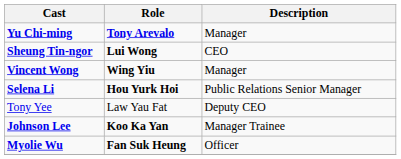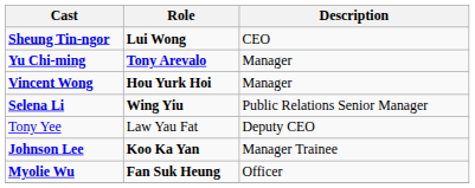rows swapped: Sheung Tin-ngor <-> Yu Chi-ming
Vincent Wong | Role: Wing Yiu -> Hou Yurk Hoi
Selena Li | Role: Hou Yurk Hoi -> Wing Yiu
